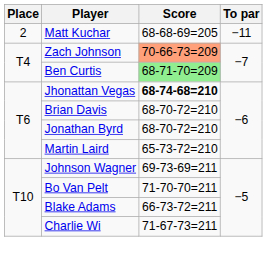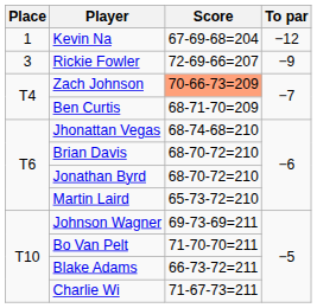+ row: 1 | Kevin Na | 67-69-68=204 | −12
- row: 2 | Matt Kuchar | 68-68-69=205 | −11
+ row: 3 | Rickie Fowler | 72-69-66=207 | −9
Ben Curtis | Score: lightgreen background -> no background
Jhonattan Vegas | Score: bold -> normal
